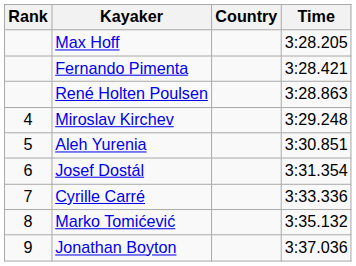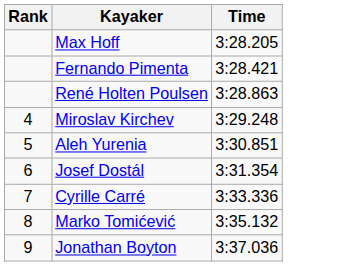- column: Country
